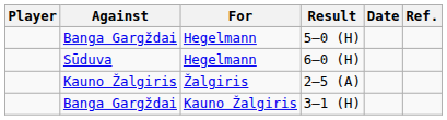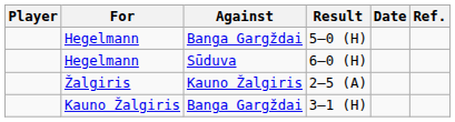columns swapped: For <-> Against
